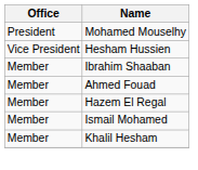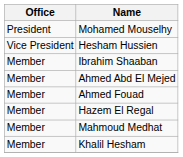+ row: Member | Ahmed Abd El Mejed
- row: Member | Ismail Mohamed
+ row: Member | Mahmoud Medhat
